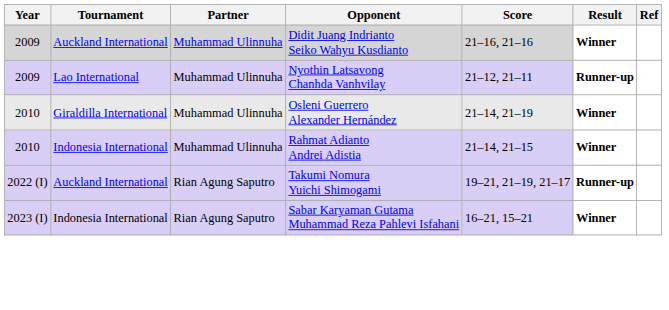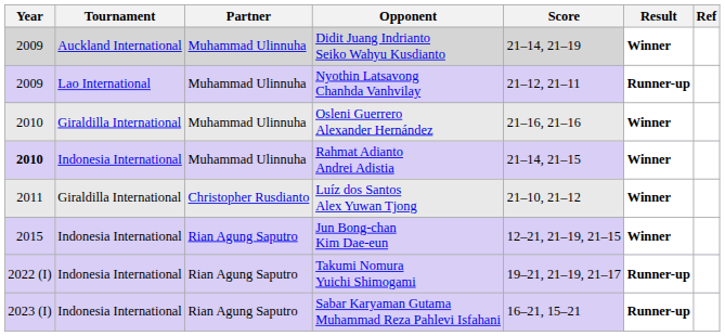Didit Juang Indrianto Seiko Wahyu Kusdianto | Score: 21–16, 21–16 -> 21–14, 21–19
Osleni Guerrero Alexander Hernández | Score: 21–14, 21–19 -> 21–16, 21–16
Rahmat Adianto Andrei Adistia | Year: normal -> bold
+ row: 2011 | Giraldilla International | Christopher Rusdianto | Luíz dos Santos Alex Yuwan Tjong | 21–10, 21–12 | Winner
+ row: 2015 | Indonesia International | Rian Agung Saputro | Jun Bong-chan Kim Dae-eun | 12–21, 21–19, 21–15 | Winner
Takumi Nomura Yuichi Shimogami | Tournament: Auckland International -> Indonesia International
Sabar Karyaman Gutama Muhammad Reza Pahlevi Isfahani | Result: Winner -> Runner-up
